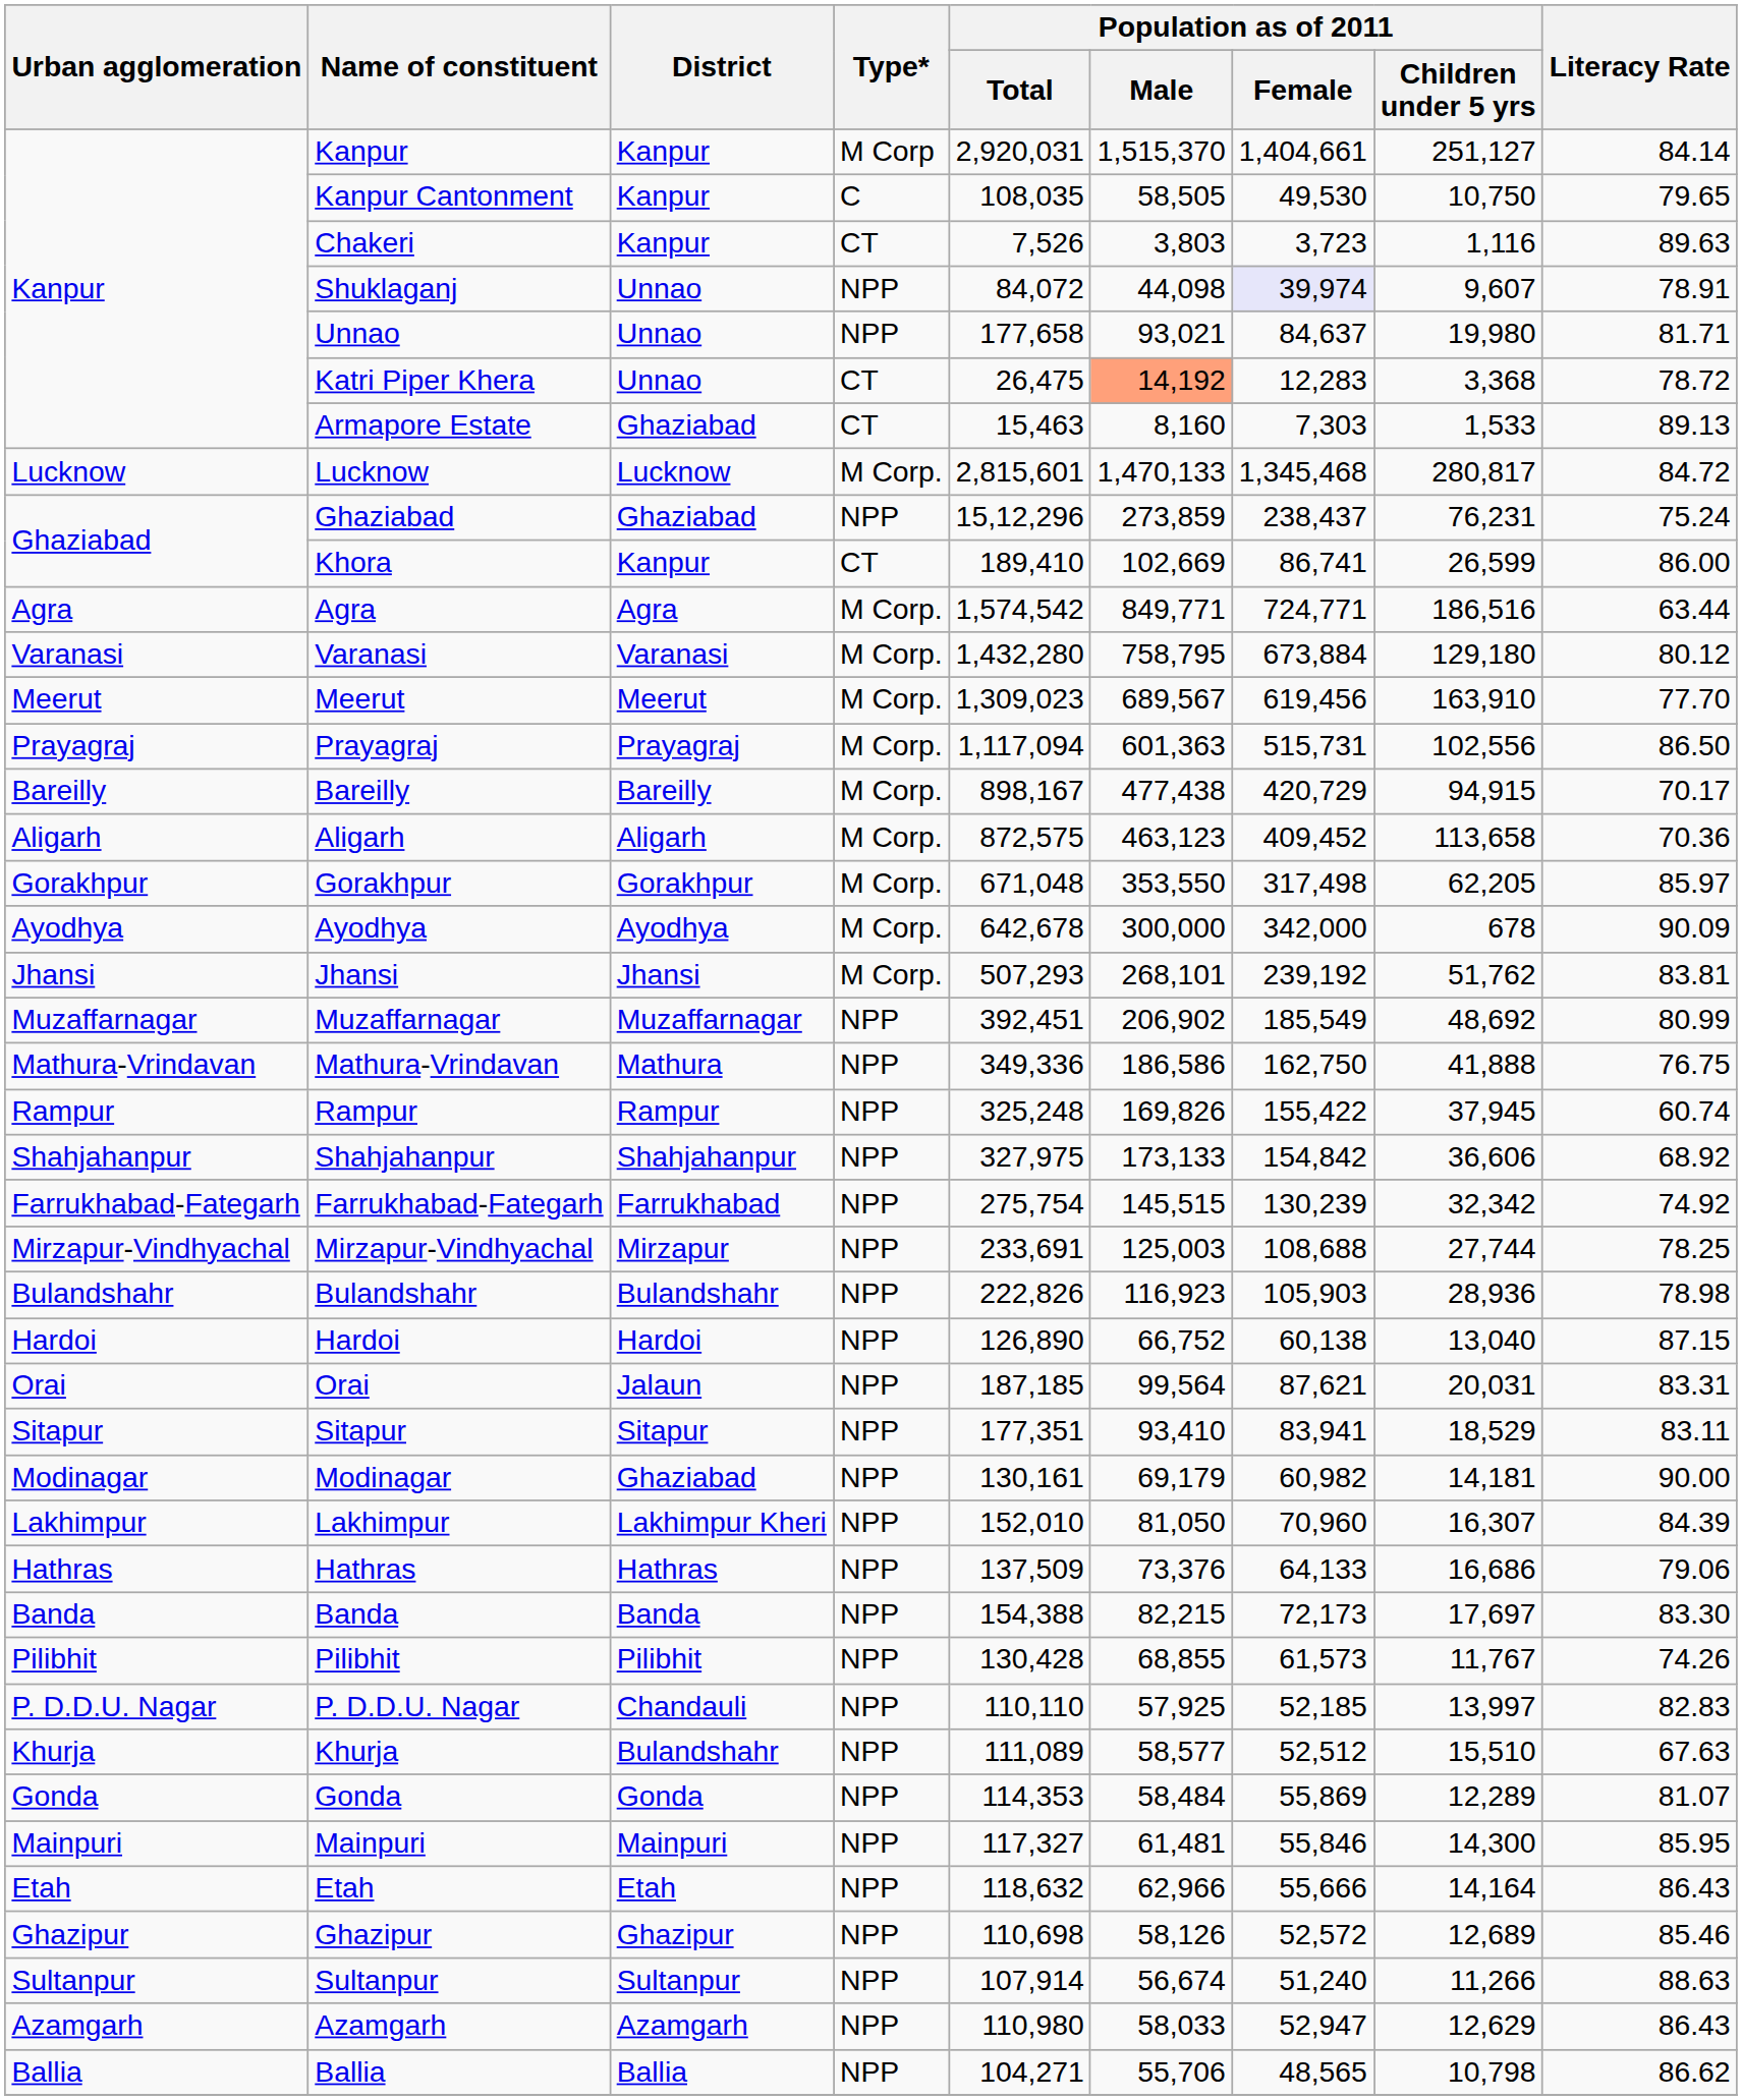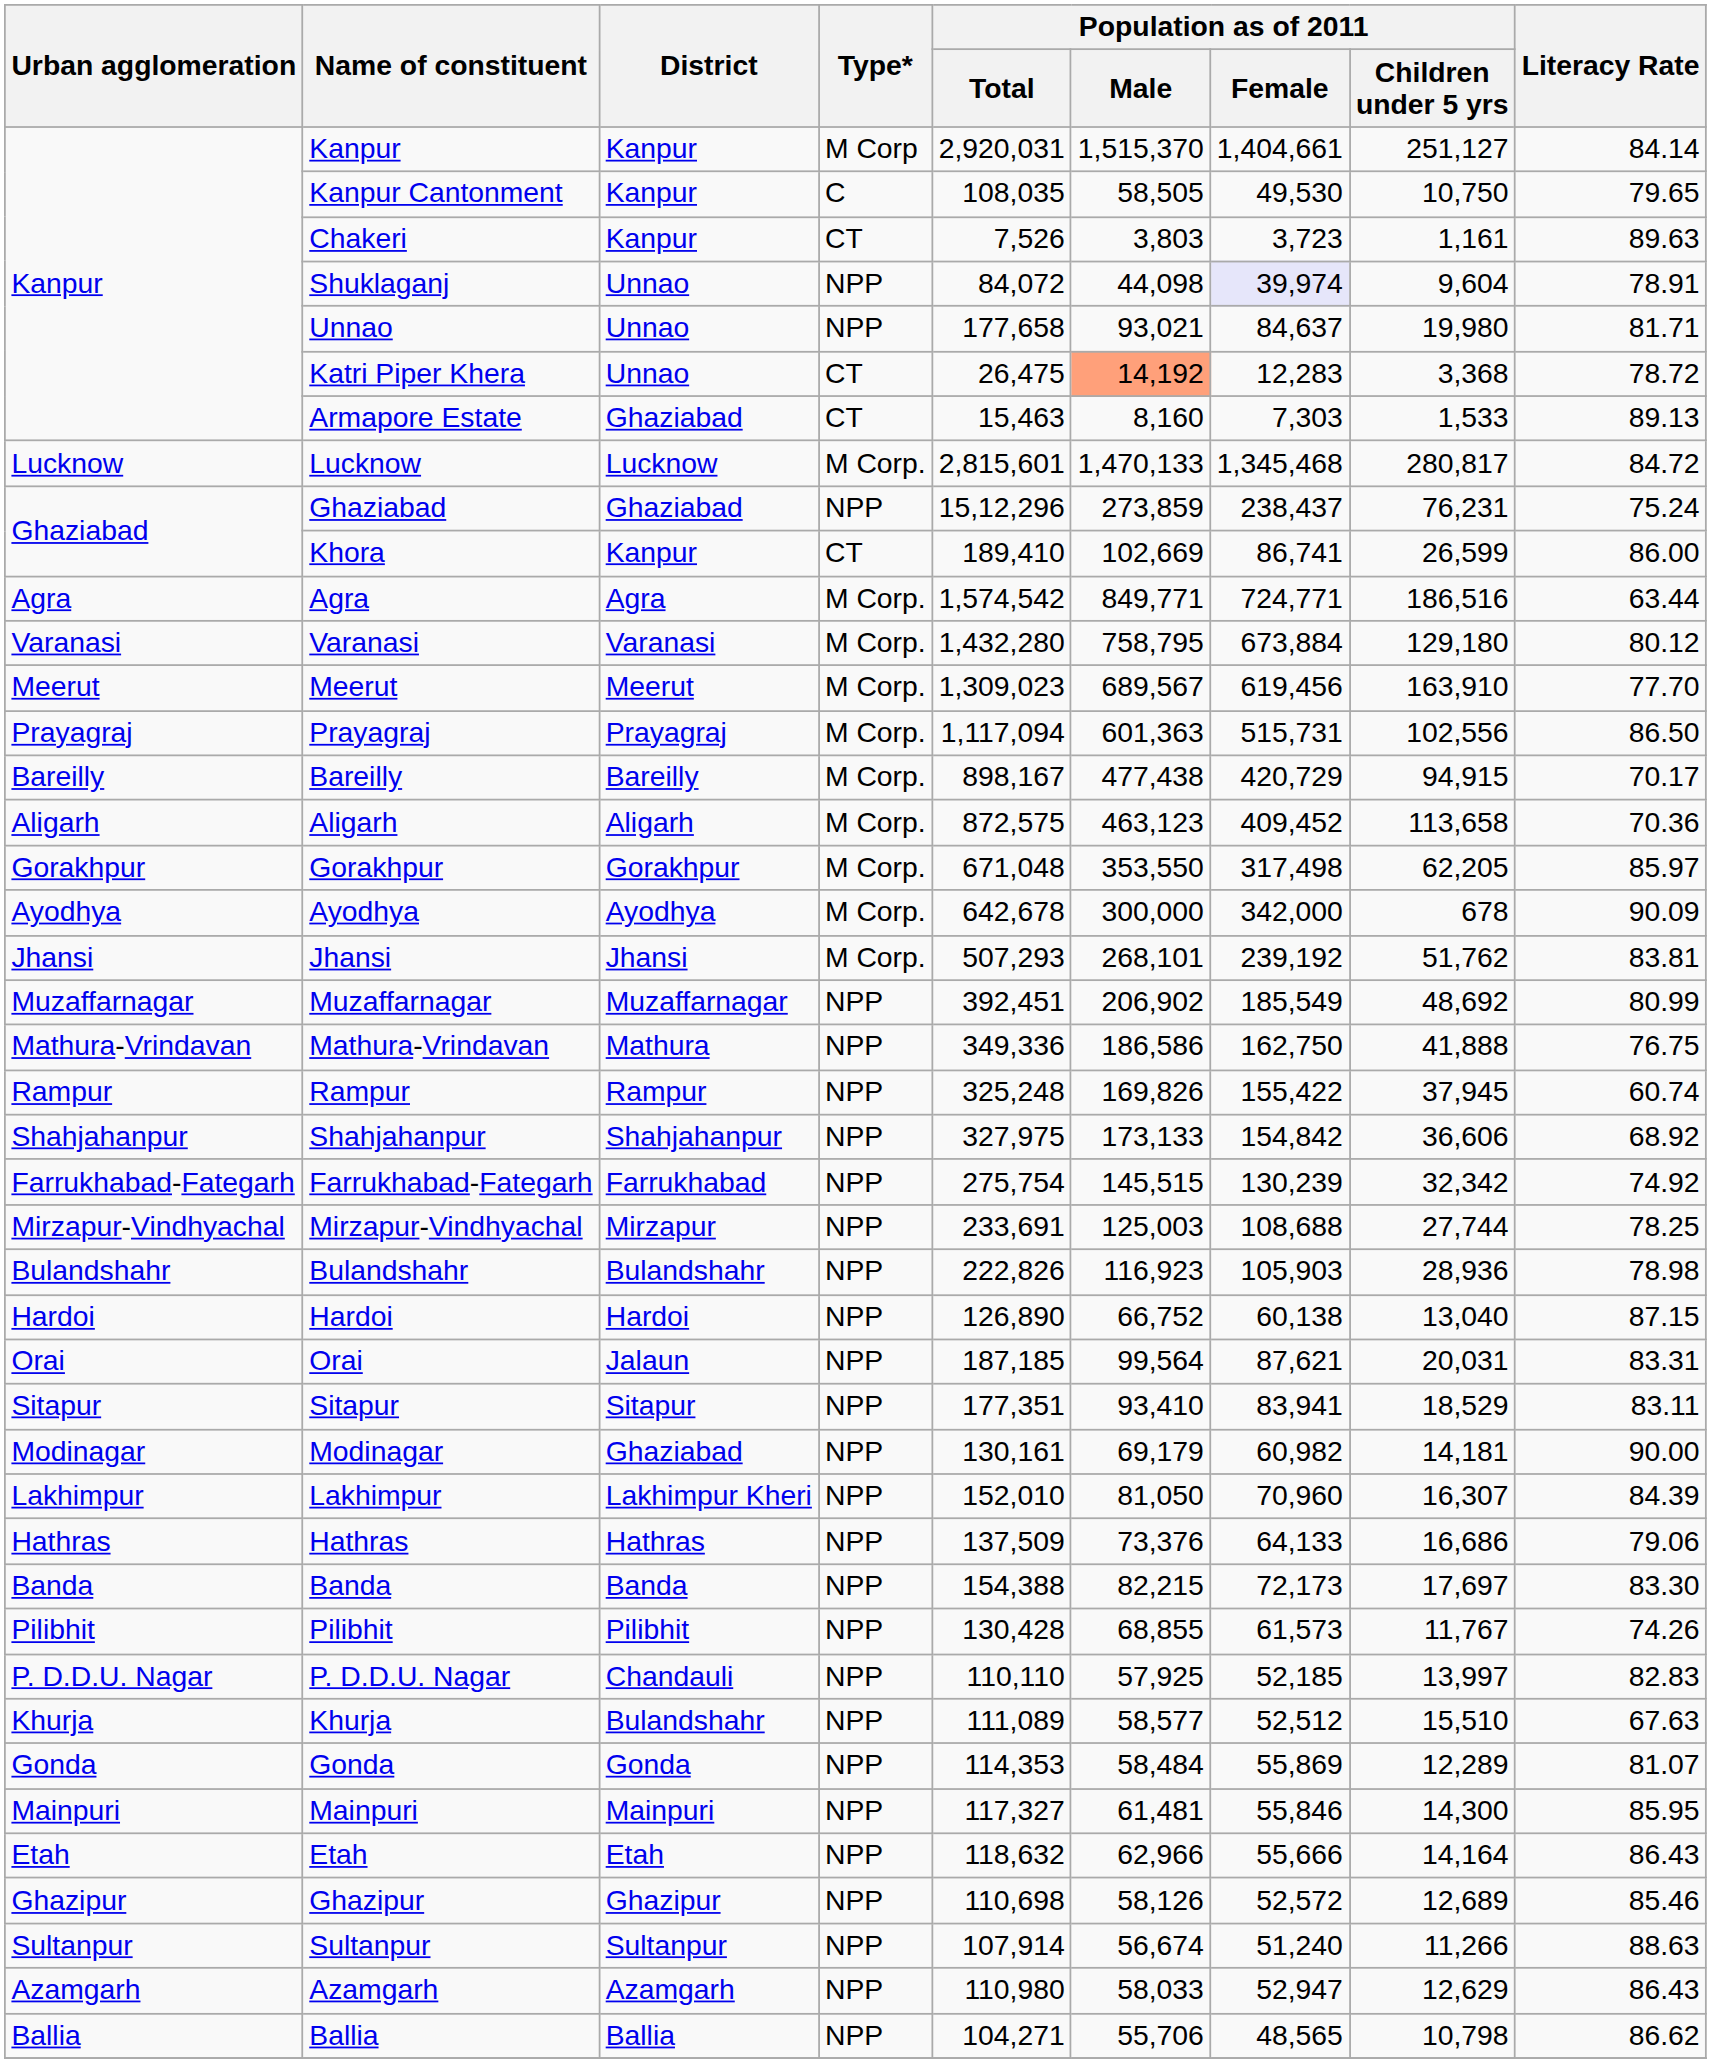Chakeri | Population as of 2011 / Children under 5 yrs: 1,116 -> 1,161
Shuklaganj | Population as of 2011 / Children under 5 yrs: 9,607 -> 9,604
